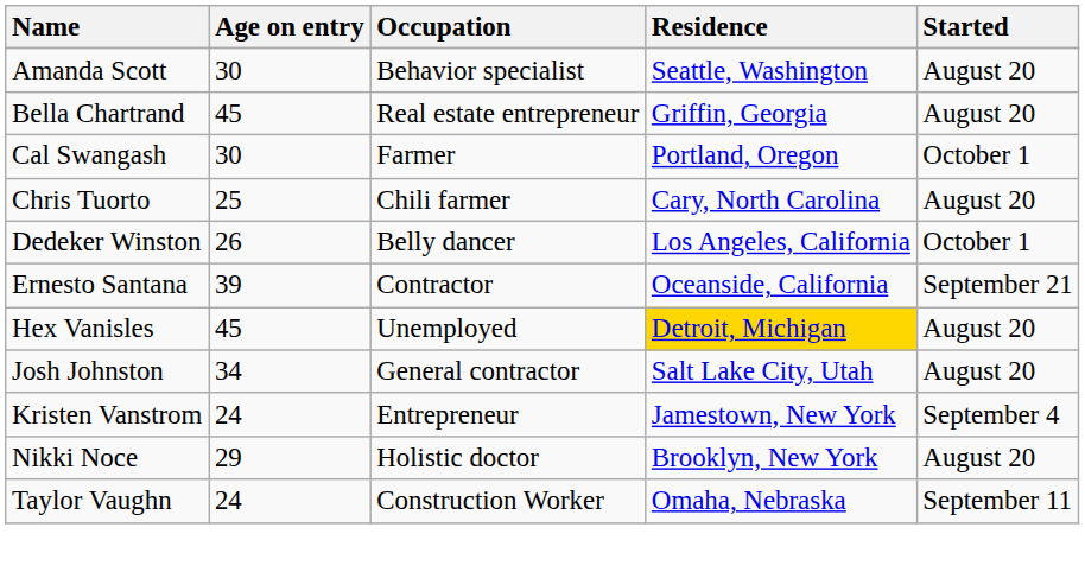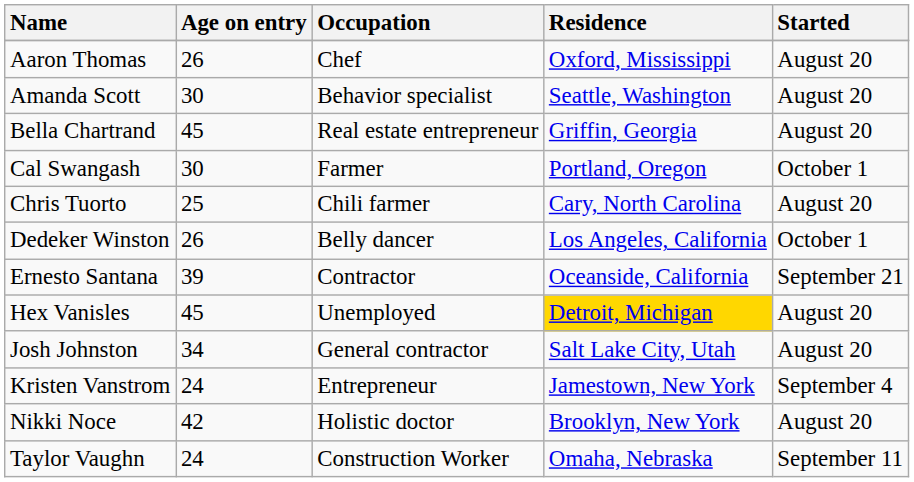+ row: Aaron Thomas | 26 | Chef | Oxford, Mississippi | August 20
Nikki Noce | Age on entry: 29 -> 42
